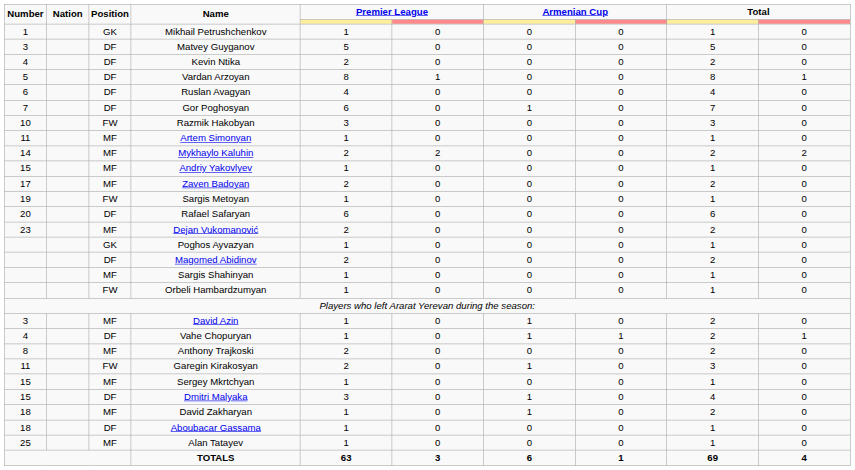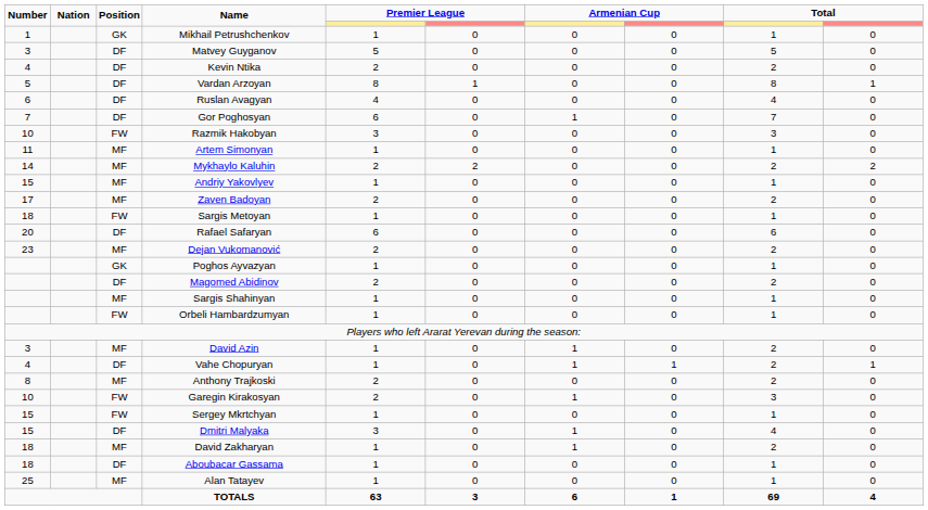Sargis Metoyan | Number: 19 -> 18
Garegin Kirakosyan | Number: 11 -> 10
Sergey Mkrtchyan | Position: MF -> FW
